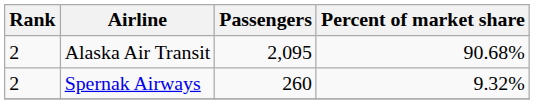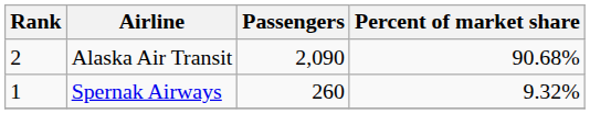Alaska Air Transit | Passengers: 2,095 -> 2,090
Spernak Airways | Rank: 2 -> 1
